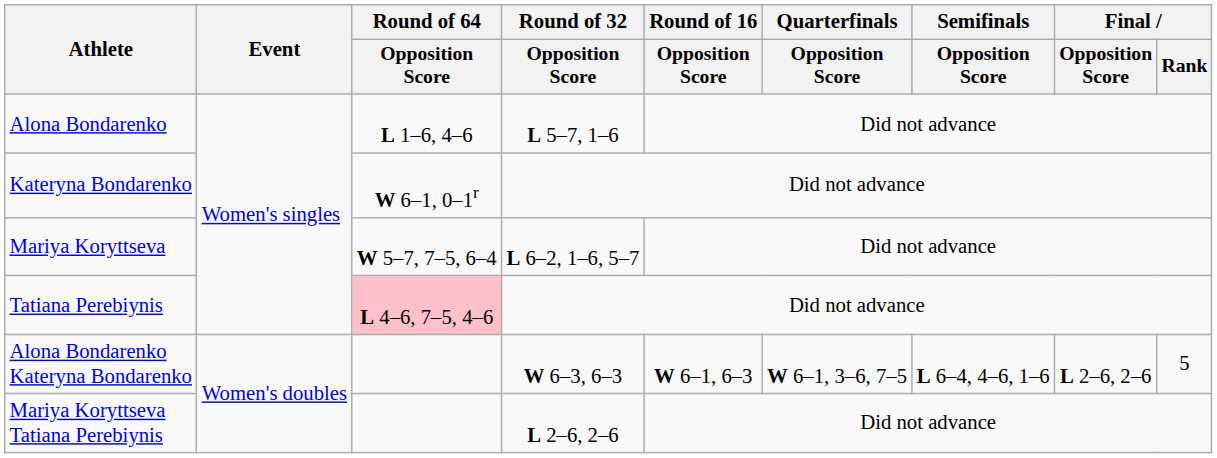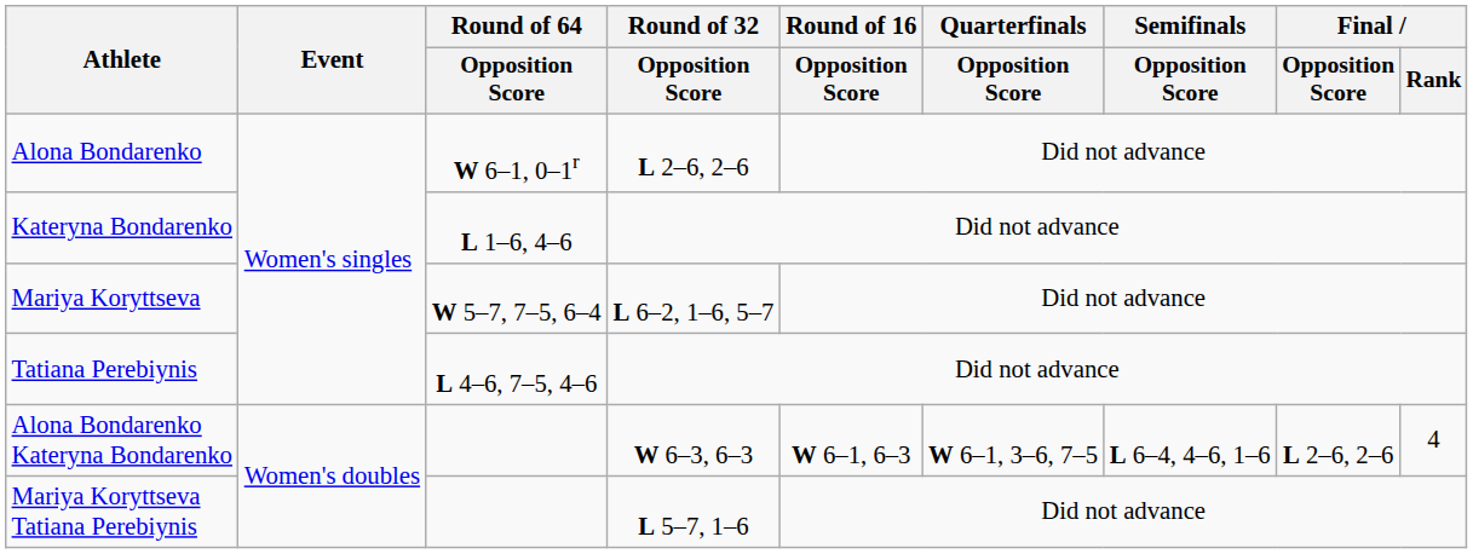Alona Bondarenko | Round of 64 / Opposition Score: L 1–6, 4–6 -> W 6–1, 0–1r
Alona Bondarenko | Round of 32 / Opposition Score: L 5–7, 1–6 -> L 2–6, 2–6
Kateryna Bondarenko | Round of 64 / Opposition Score: W 6–1, 0–1r -> L 1–6, 4–6
Tatiana Perebiynis | Round of 64 / Opposition Score: pink background -> no background
Alona Bondarenko Kateryna Bondarenko | Final / Rank: 5 -> 4
Mariya Koryttseva Tatiana Perebiynis | Round of 32 / Opposition Score: L 2–6, 2–6 -> L 5–7, 1–6
